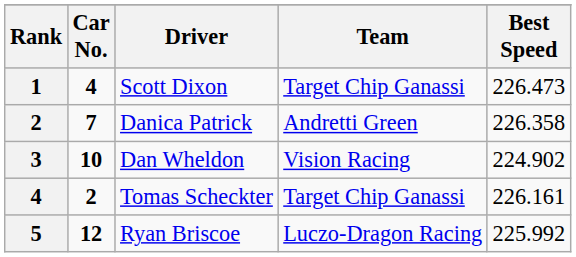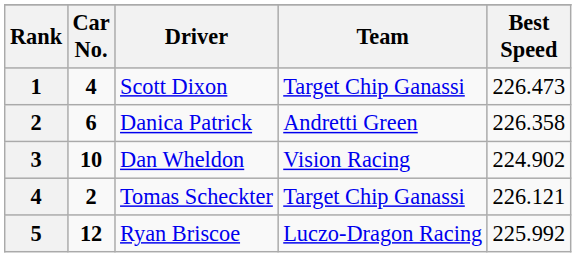Danica Patrick | Car No.: 7 -> 6
Tomas Scheckter | Best Speed: 226.161 -> 226.121
